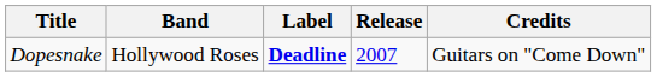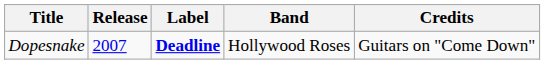columns swapped: Release <-> Band
